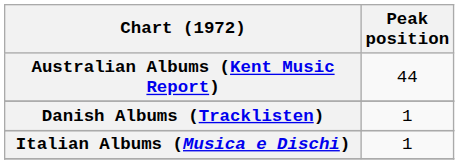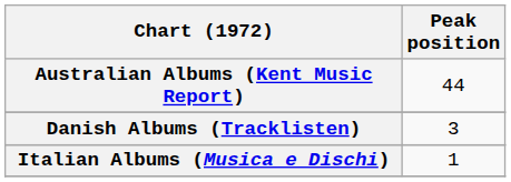Danish Albums (Tracklisten) | Peak position: 1 -> 3
